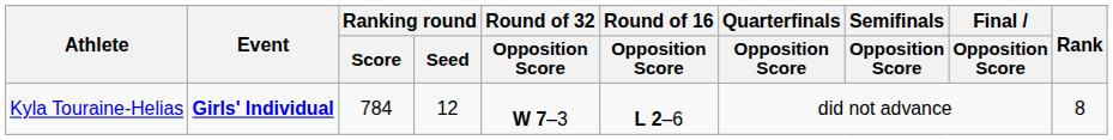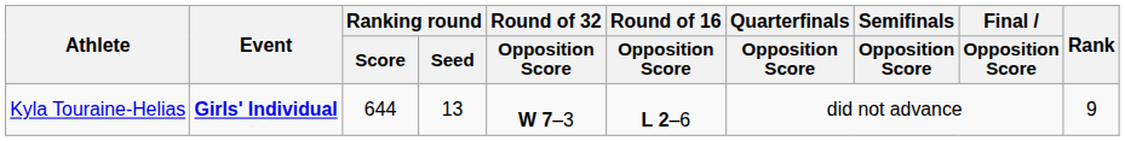Kyla Touraine-Helias | Ranking round / Score: 784 -> 644
Kyla Touraine-Helias | Ranking round / Seed: 12 -> 13
Kyla Touraine-Helias | Rank: 8 -> 9
